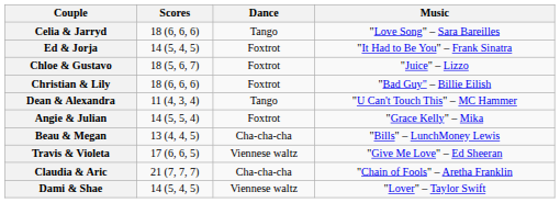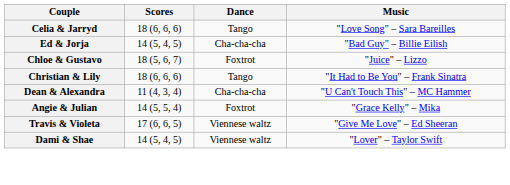Ed & Jorja | Dance: Foxtrot -> Cha-cha-cha
Ed & Jorja | Music: "It Had to Be You" – Frank Sinatra -> "Bad Guy" – Billie Eilish
Christian & Lily | Dance: Foxtrot -> Tango
Christian & Lily | Music: "Bad Guy" – Billie Eilish -> "It Had to Be You" – Frank Sinatra
Dean & Alexandra | Dance: Tango -> Cha-cha-cha
- row: Beau & Megan | 13 (4, 4, 5) | Cha-cha-cha | "Bills" – LunchMoney Lewis
- row: Claudia & Aric | 21 (7, 7, 7) | Cha-cha-cha | "Chain of Fools" – Aretha Franklin
